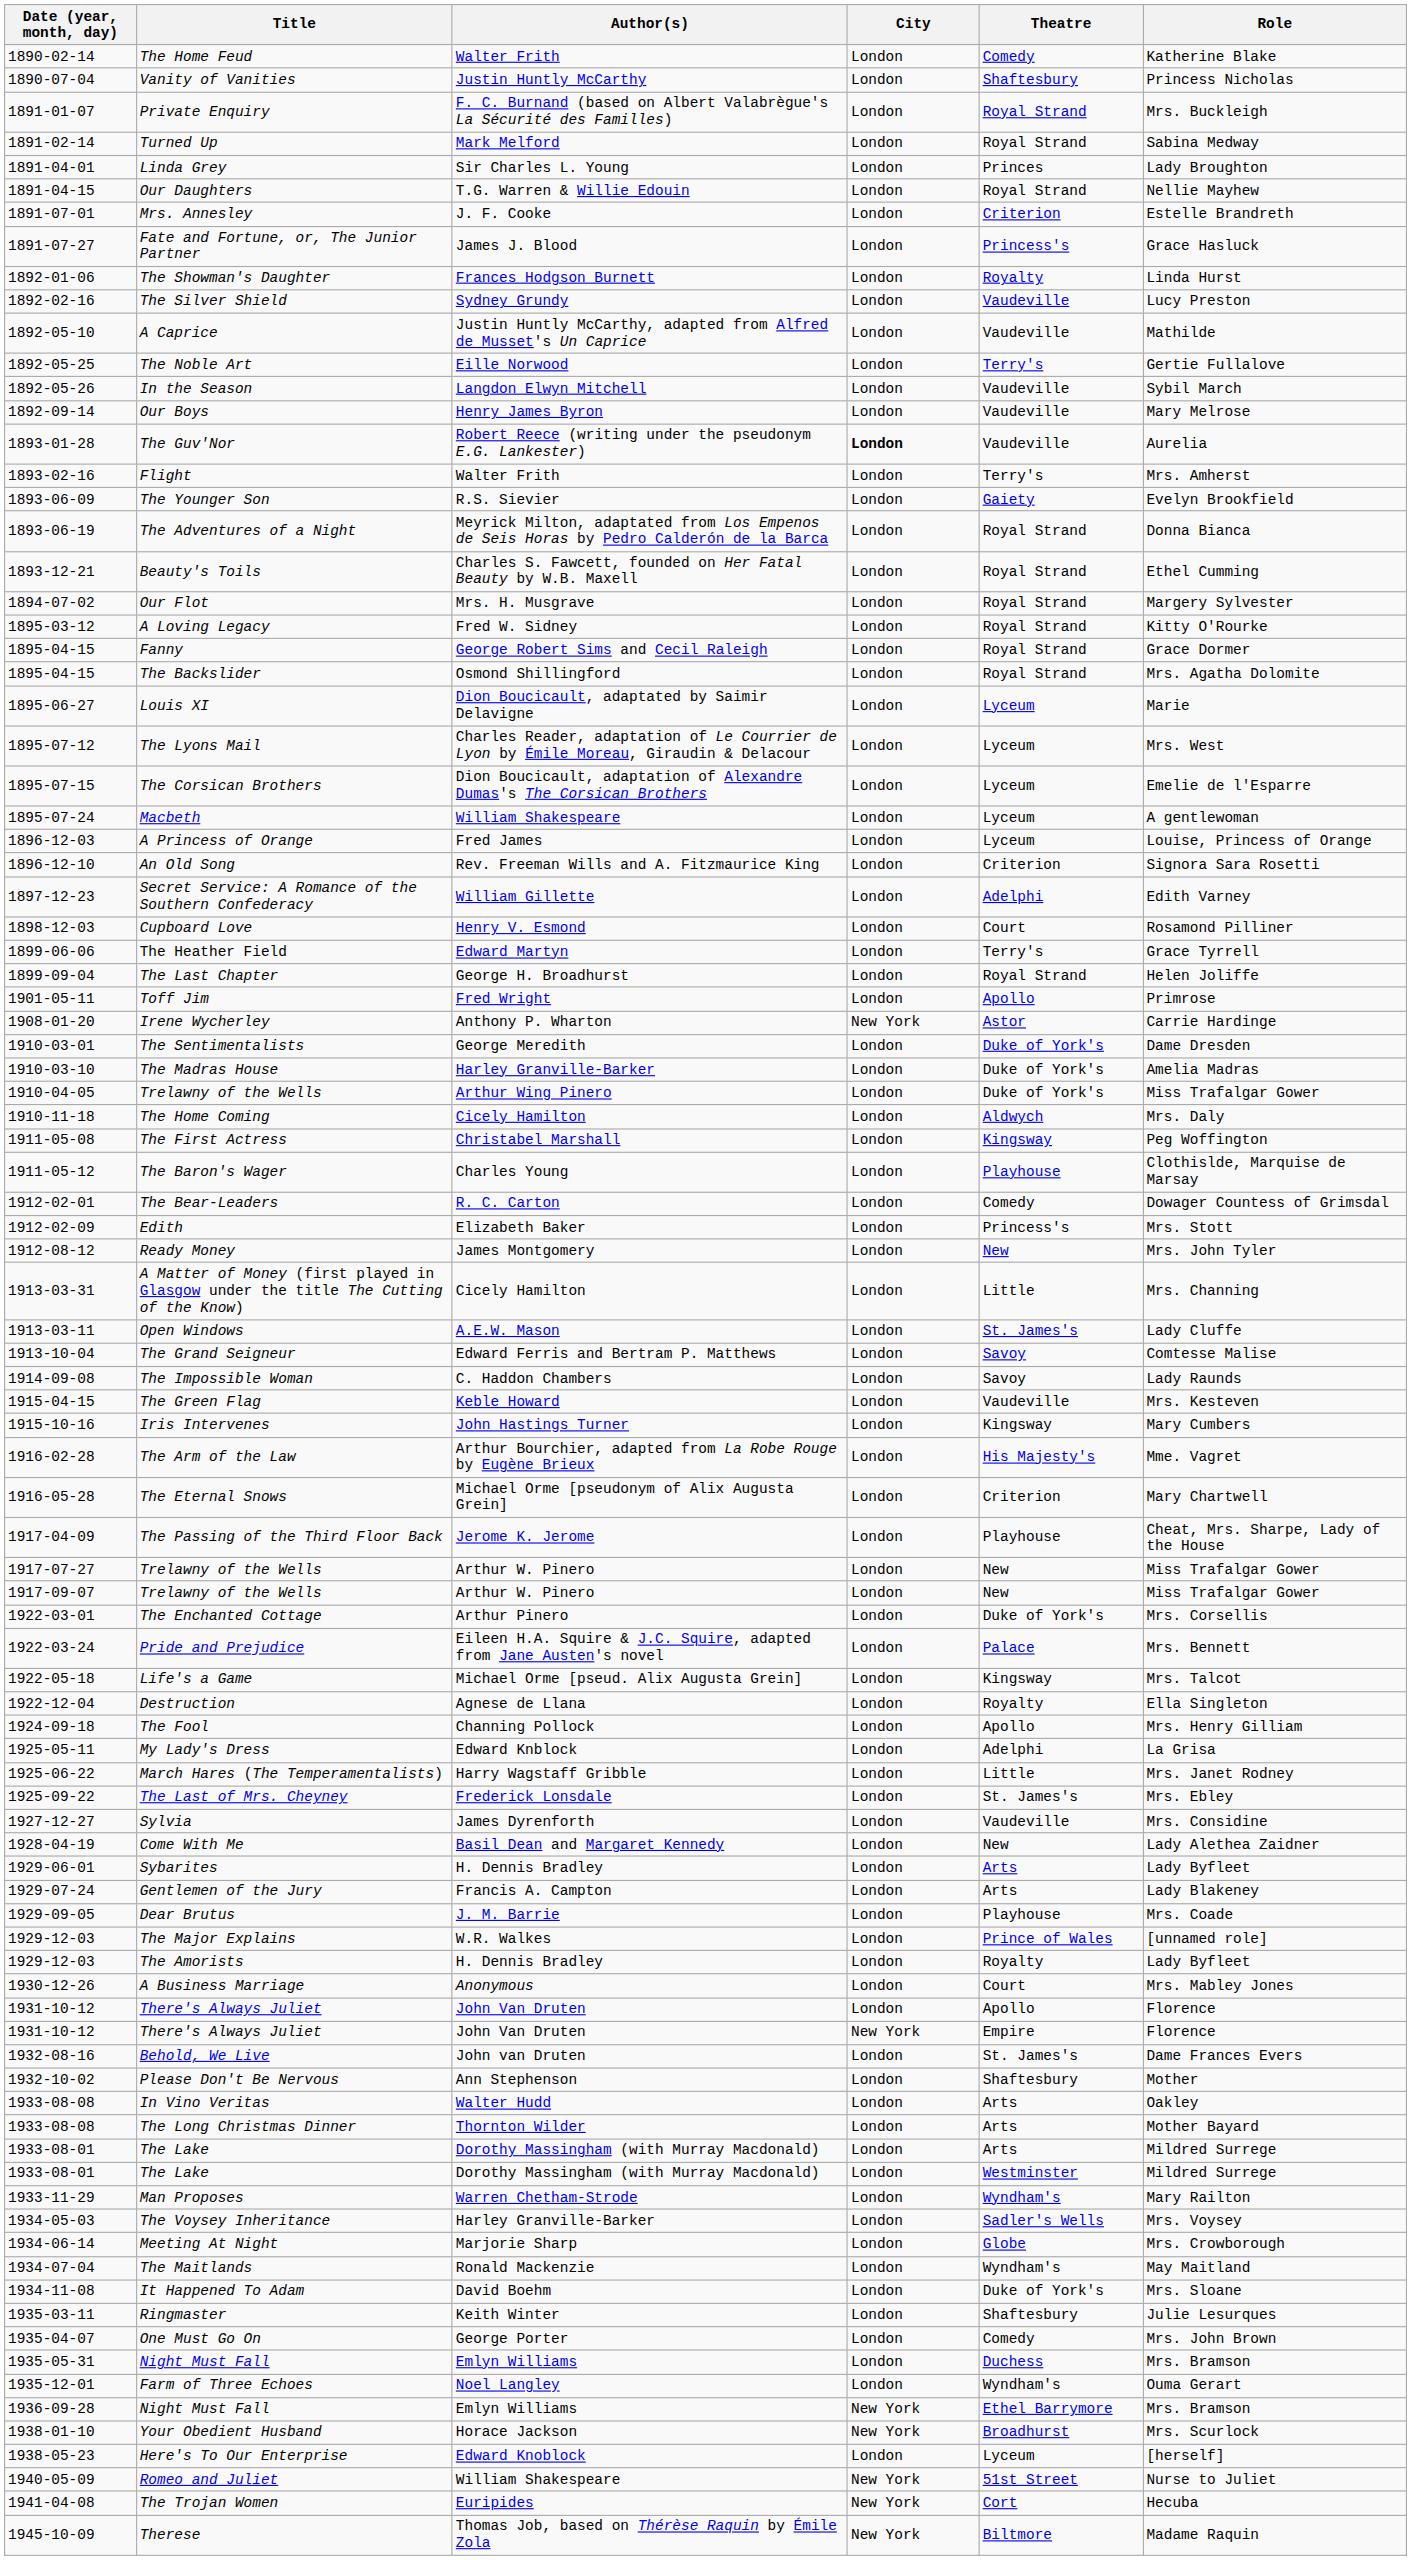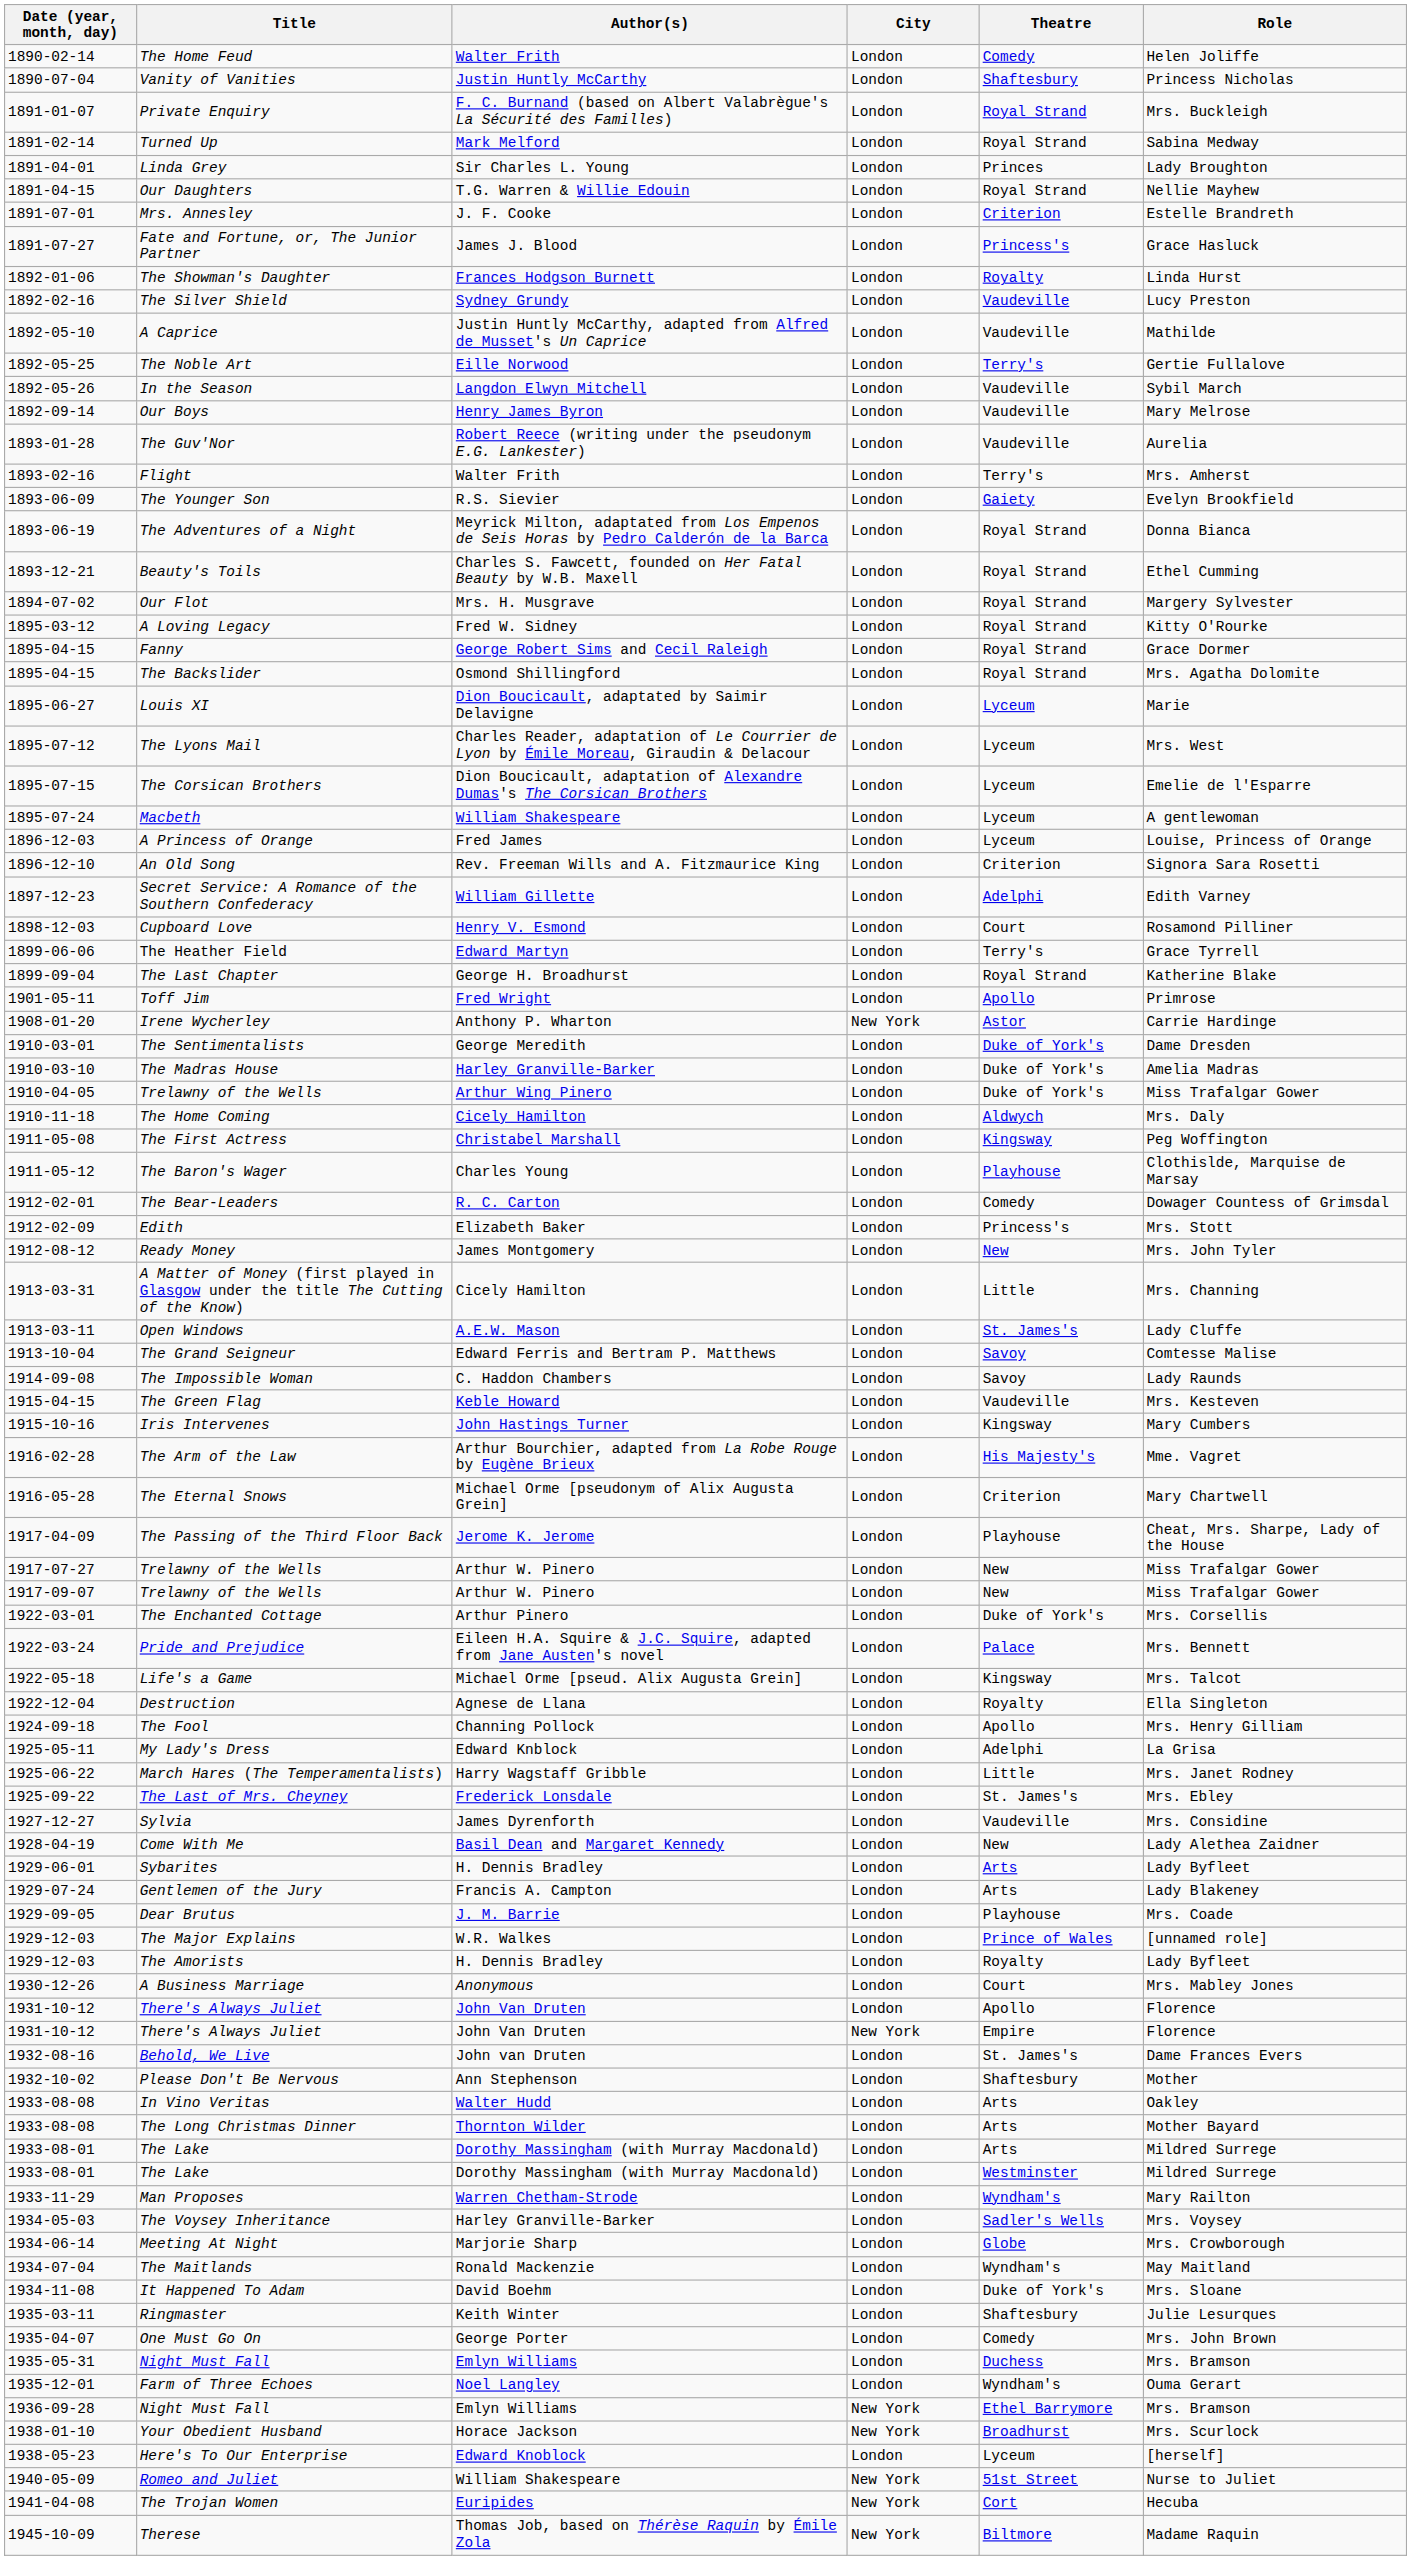The Home Feud | Role: Katherine Blake -> Helen Joliffe
The Guv'Nor | City: bold -> normal
The Last Chapter | Role: Helen Joliffe -> Katherine Blake
